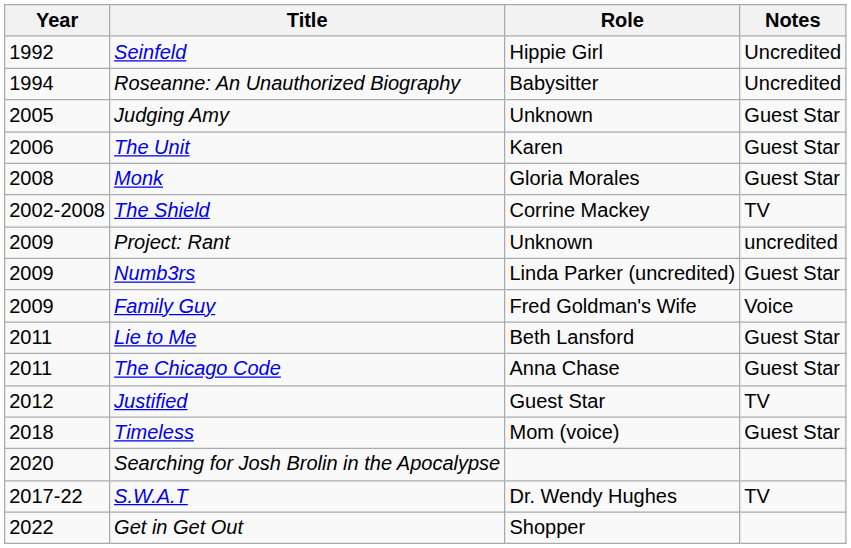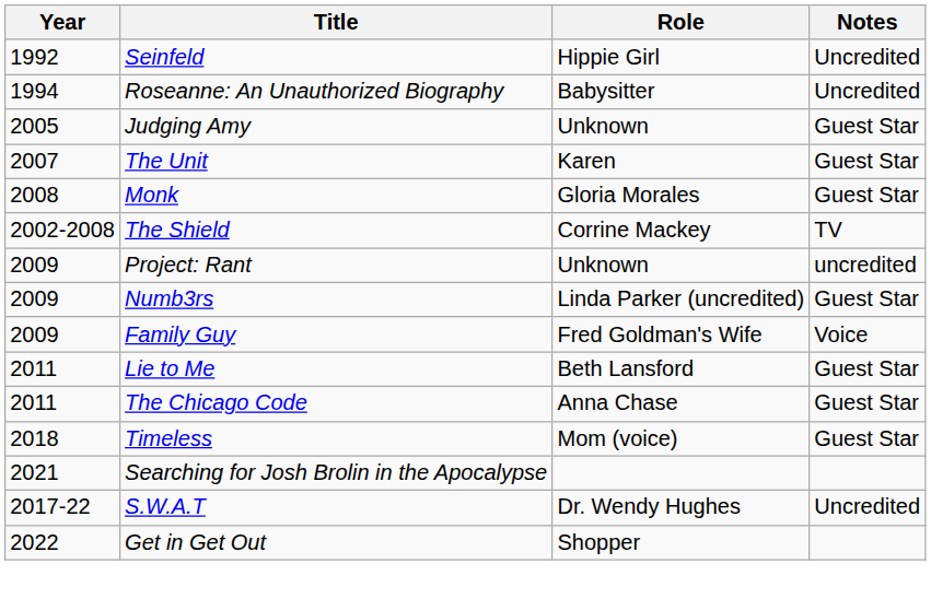The Unit | Year: 2006 -> 2007
- row: 2012 | Justified | Guest Star | TV
Searching for Josh Brolin in the Apocalypse | Year: 2020 -> 2021
S.W.A.T | Notes: TV -> Uncredited
